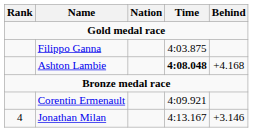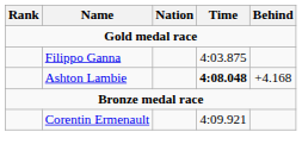- row: 4 | Jonathan Milan | 4:13.167 | +3.146
